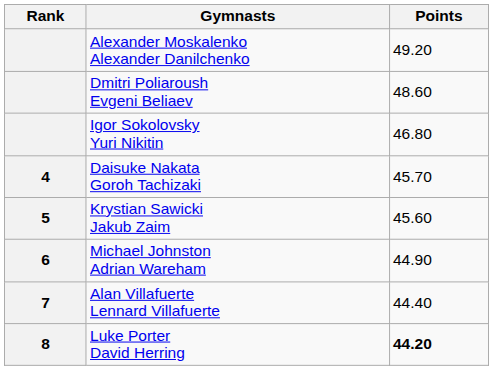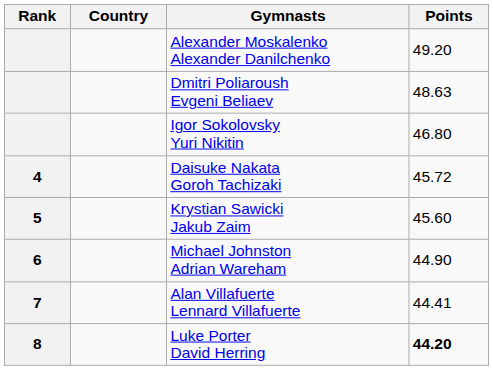+ column: Country
Dmitri Poliaroush Evgeni Beliaev | Points: 48.60 -> 48.63
Daisuke Nakata Goroh Tachizaki | Points: 45.70 -> 45.72
Alan Villafuerte Lennard Villafuerte | Points: 44.40 -> 44.41
